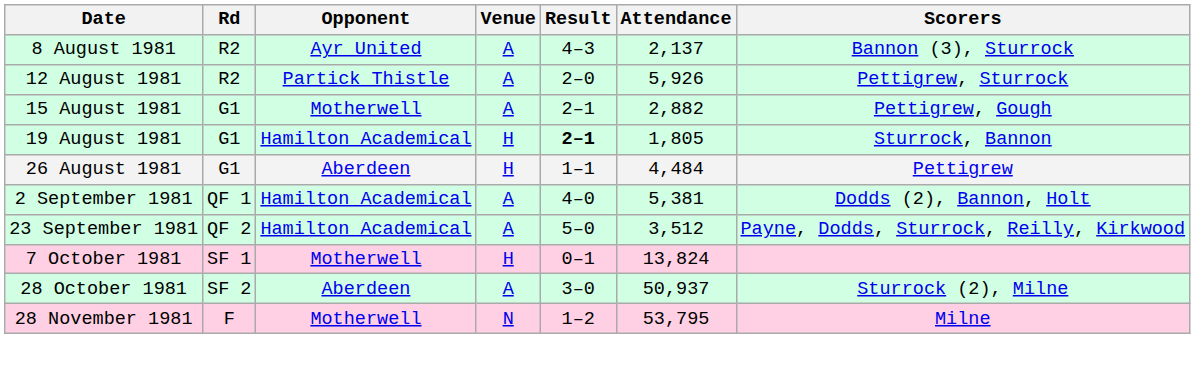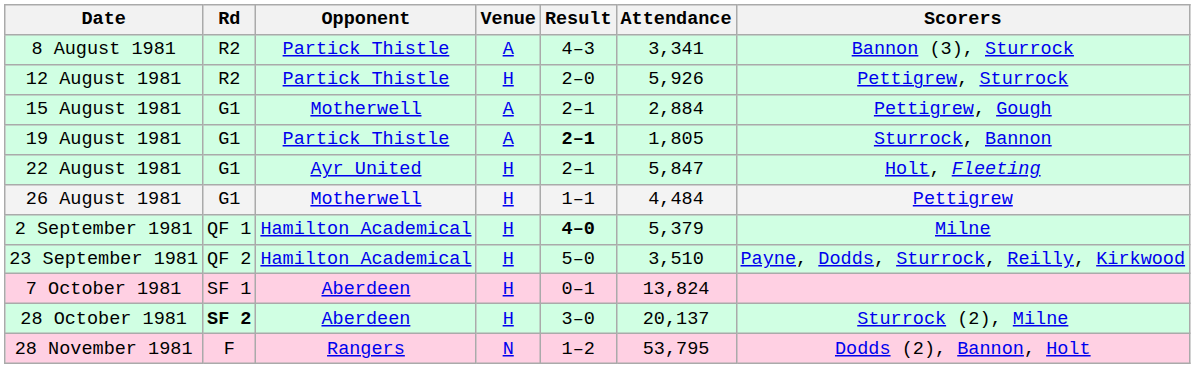8 August 1981 | Opponent: Ayr United -> Partick Thistle
8 August 1981 | Attendance: 2,137 -> 3,341
12 August 1981 | Venue: A -> H
15 August 1981 | Attendance: 2,882 -> 2,884
19 August 1981 | Opponent: Hamilton Academical -> Partick Thistle
19 August 1981 | Venue: H -> A
+ row: 22 August 1981 | G1 | Ayr United | H | 2–1 | 5,847 | Holt, Fleeting
26 August 1981 | Opponent: Aberdeen -> Motherwell
2 September 1981 | Venue: A -> H
2 September 1981 | Result: normal -> bold
2 September 1981 | Attendance: 5,381 -> 5,379
2 September 1981 | Scorers: Dodds (2), Bannon, Holt -> Milne
23 September 1981 | Venue: A -> H
23 September 1981 | Attendance: 3,512 -> 3,510
7 October 1981 | Opponent: Motherwell -> Aberdeen
28 October 1981 | Rd: normal -> bold
28 October 1981 | Venue: A -> H
28 October 1981 | Attendance: 50,937 -> 20,137
28 November 1981 | Opponent: Motherwell -> Rangers
28 November 1981 | Scorers: Milne -> Dodds (2), Bannon, Holt
